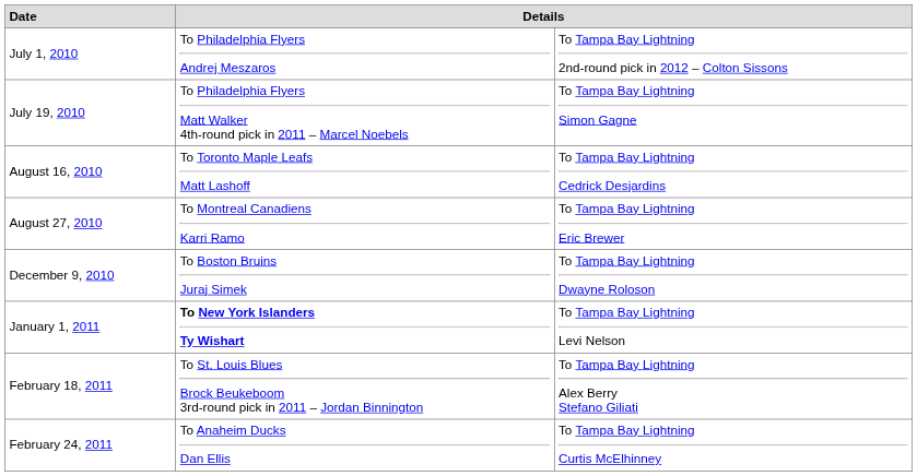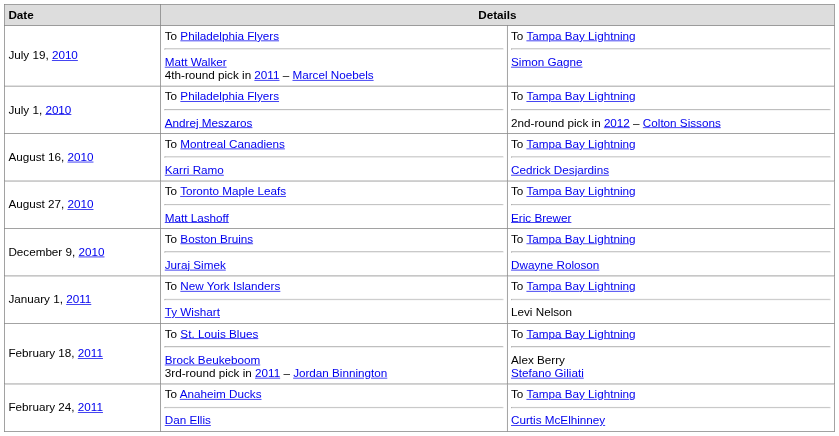rows swapped: July 1, 2010 <-> July 19, 2010
August 16, 2010 | column 2: To Toronto Maple Leafs Matt Lashoff -> To Montreal Canadiens Karri Ramo
August 27, 2010 | column 2: To Montreal Canadiens Karri Ramo -> To Toronto Maple Leafs Matt Lashoff
January 1, 2011 | column 2: bold -> normal
